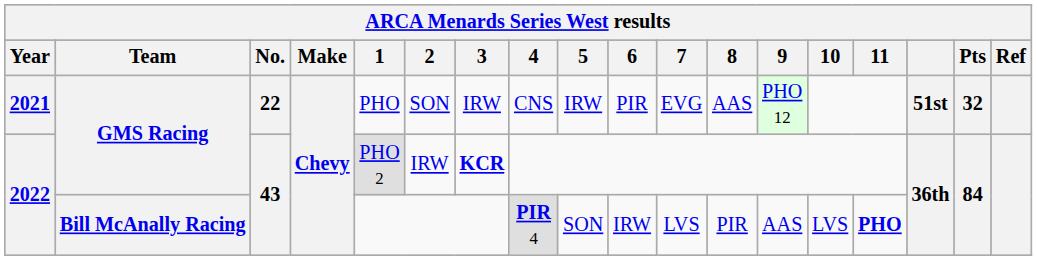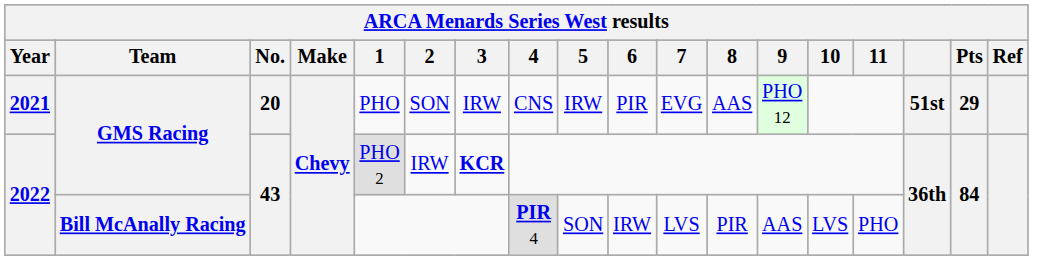2021 | No.: 22 -> 20
2021 | Pts: 32 -> 29
2022 / Bill McAnally Racing | 11: bold -> normal
